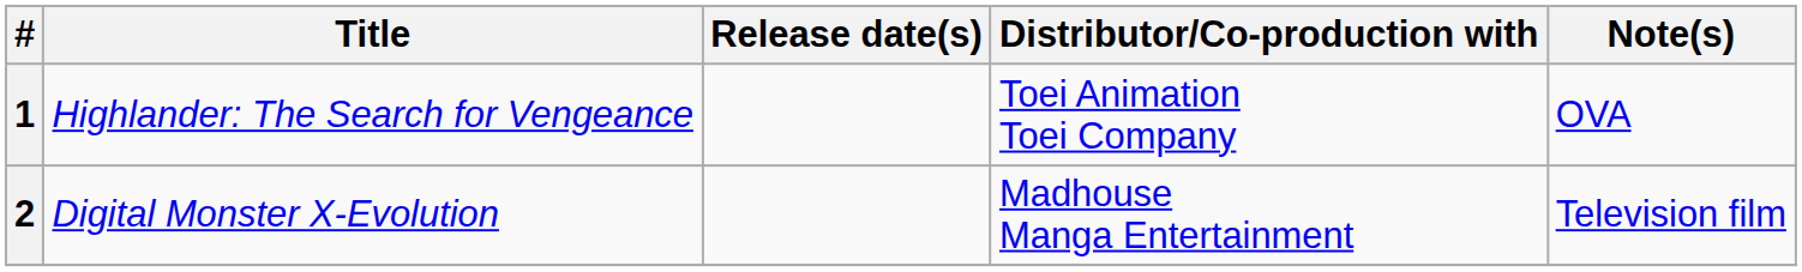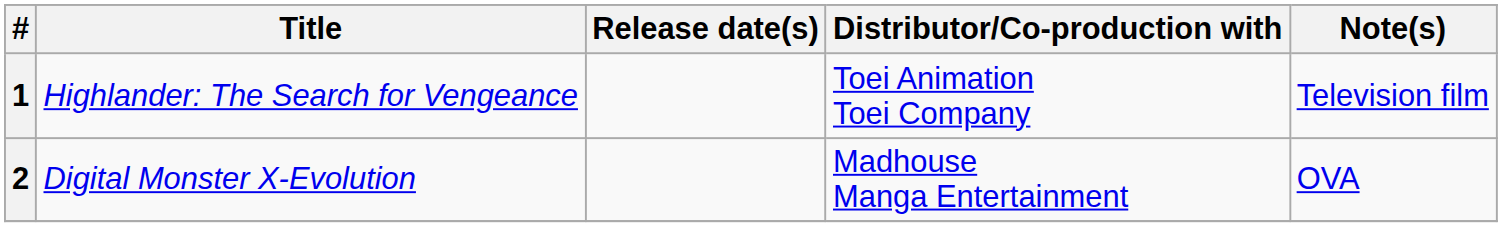1 | Note(s): OVA -> Television film
2 | Note(s): Television film -> OVA
